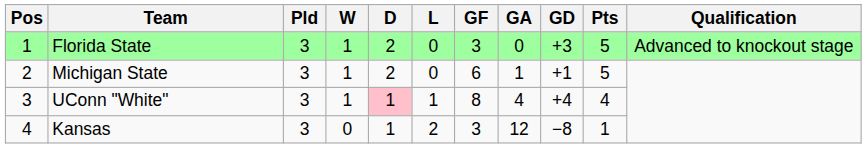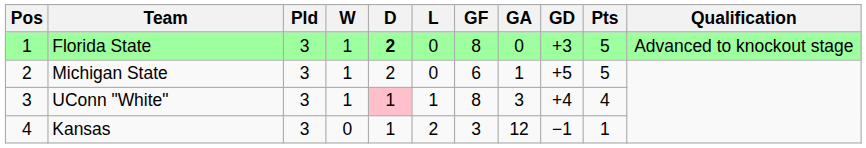Florida State | D: normal -> bold
Florida State | GF: 3 -> 8
Michigan State | GD: +1 -> +5
UConn "White" | GA: 4 -> 3
Kansas | GD: −8 -> −1
